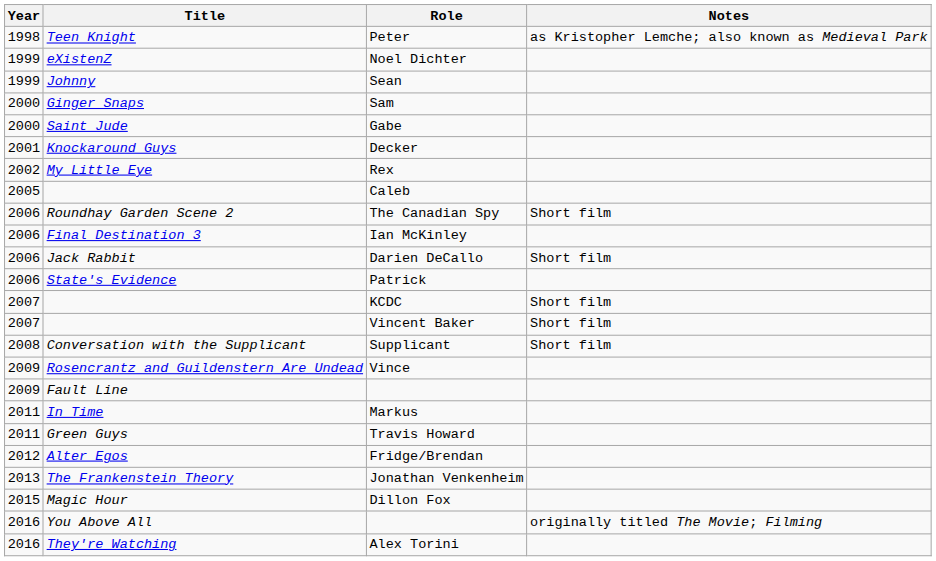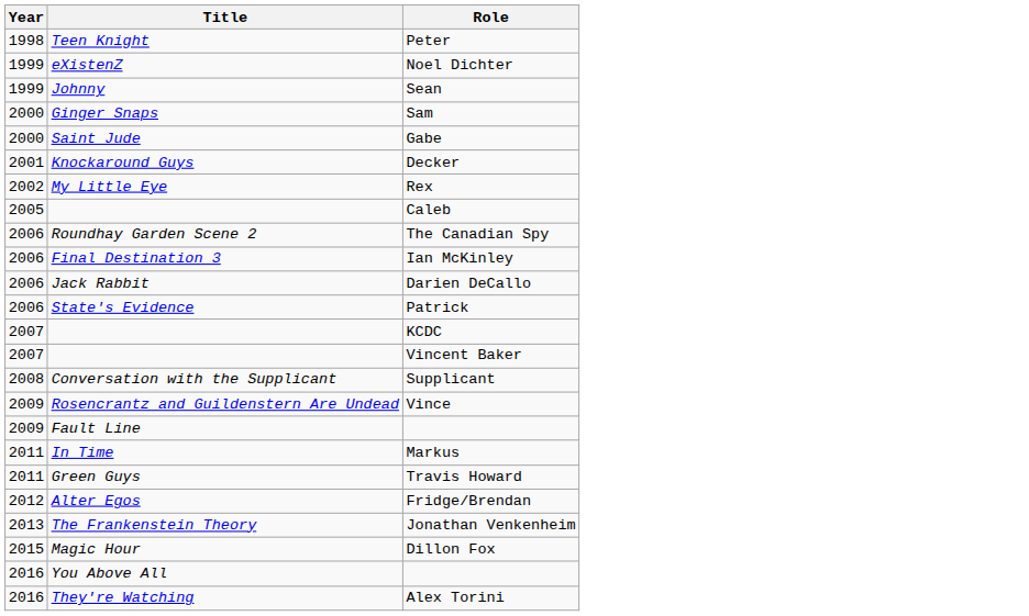- column: Notes | as Kristopher Lemche; also known as Medieval Park | Short film | Short film | Short film | Short film | Short film | originally titled The Movie; Filming
